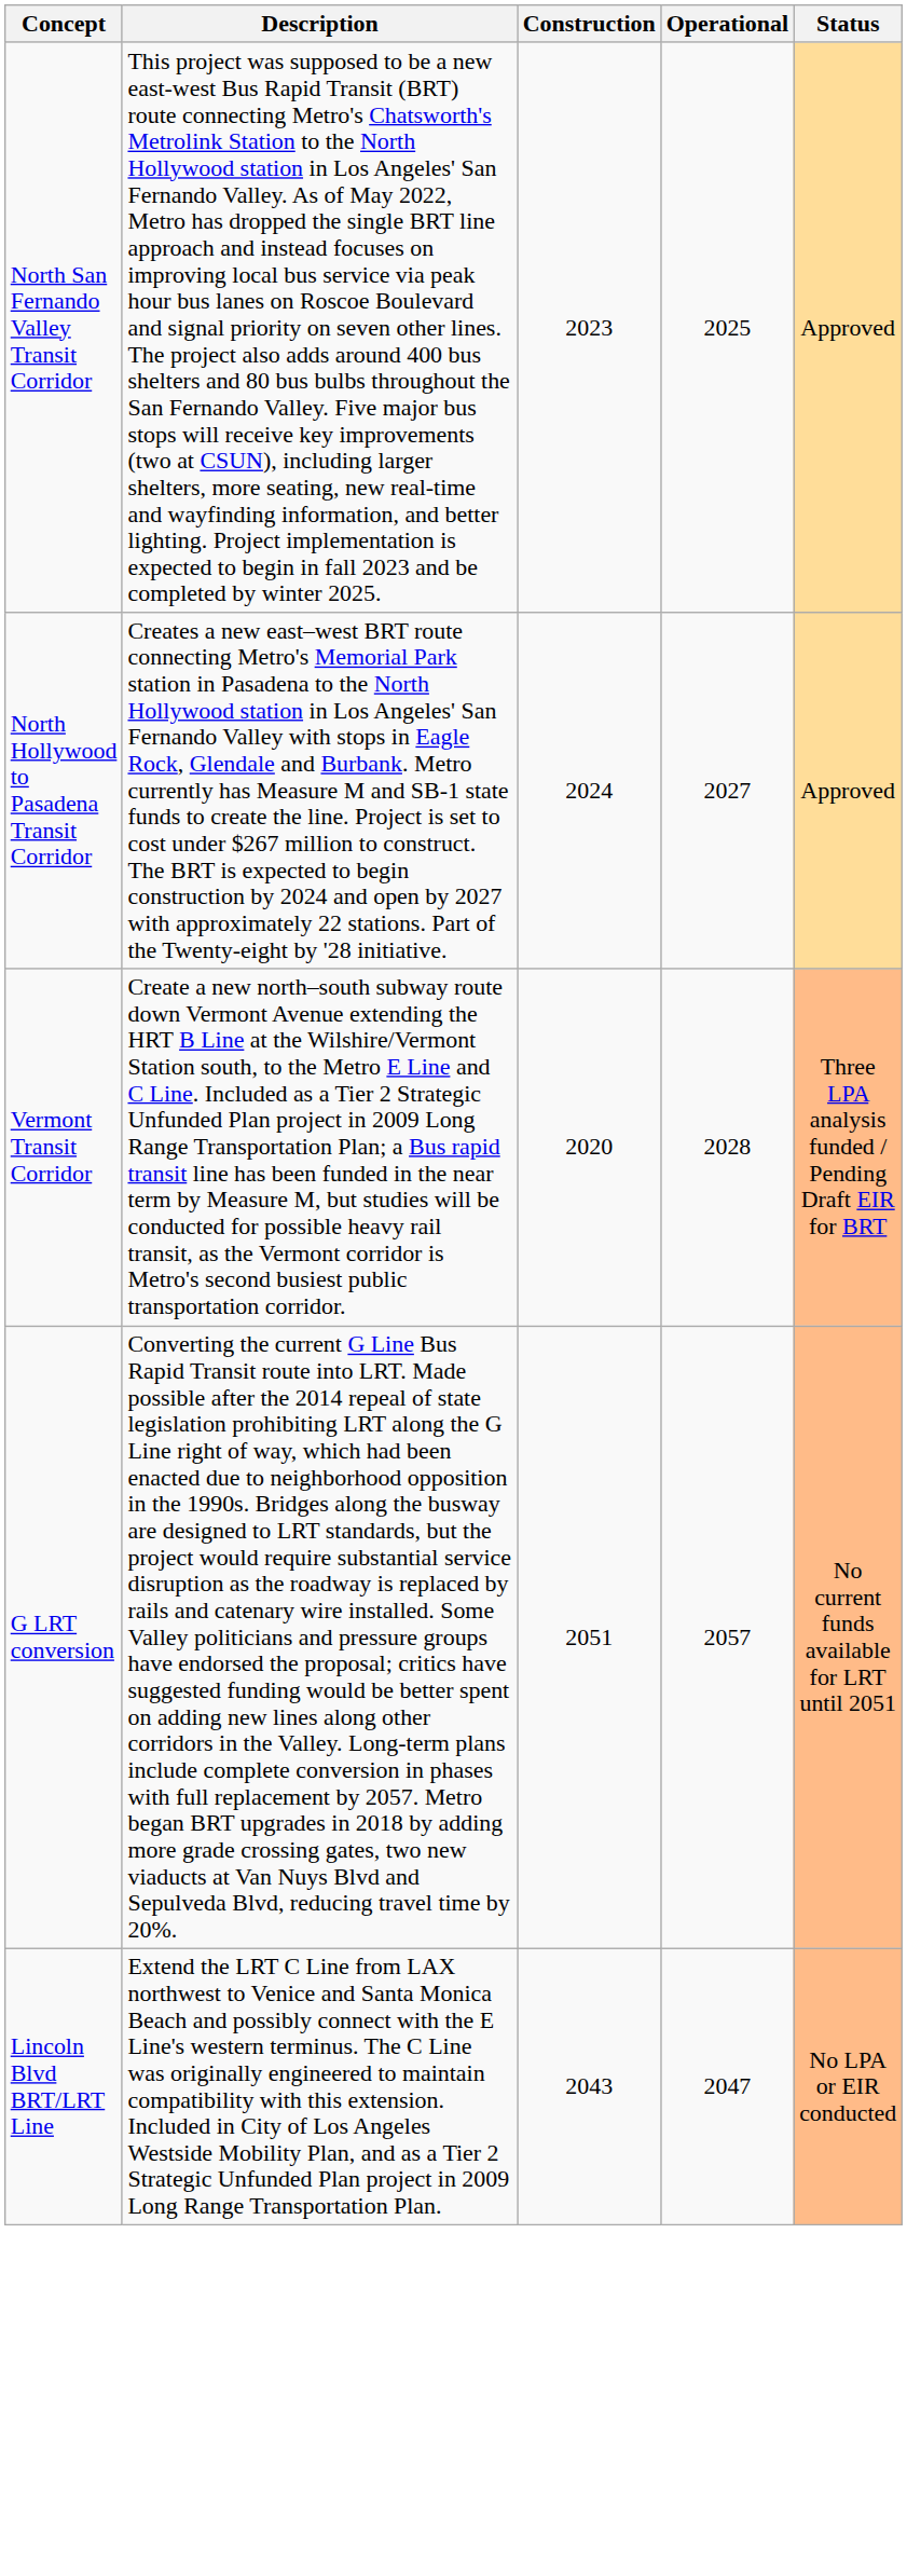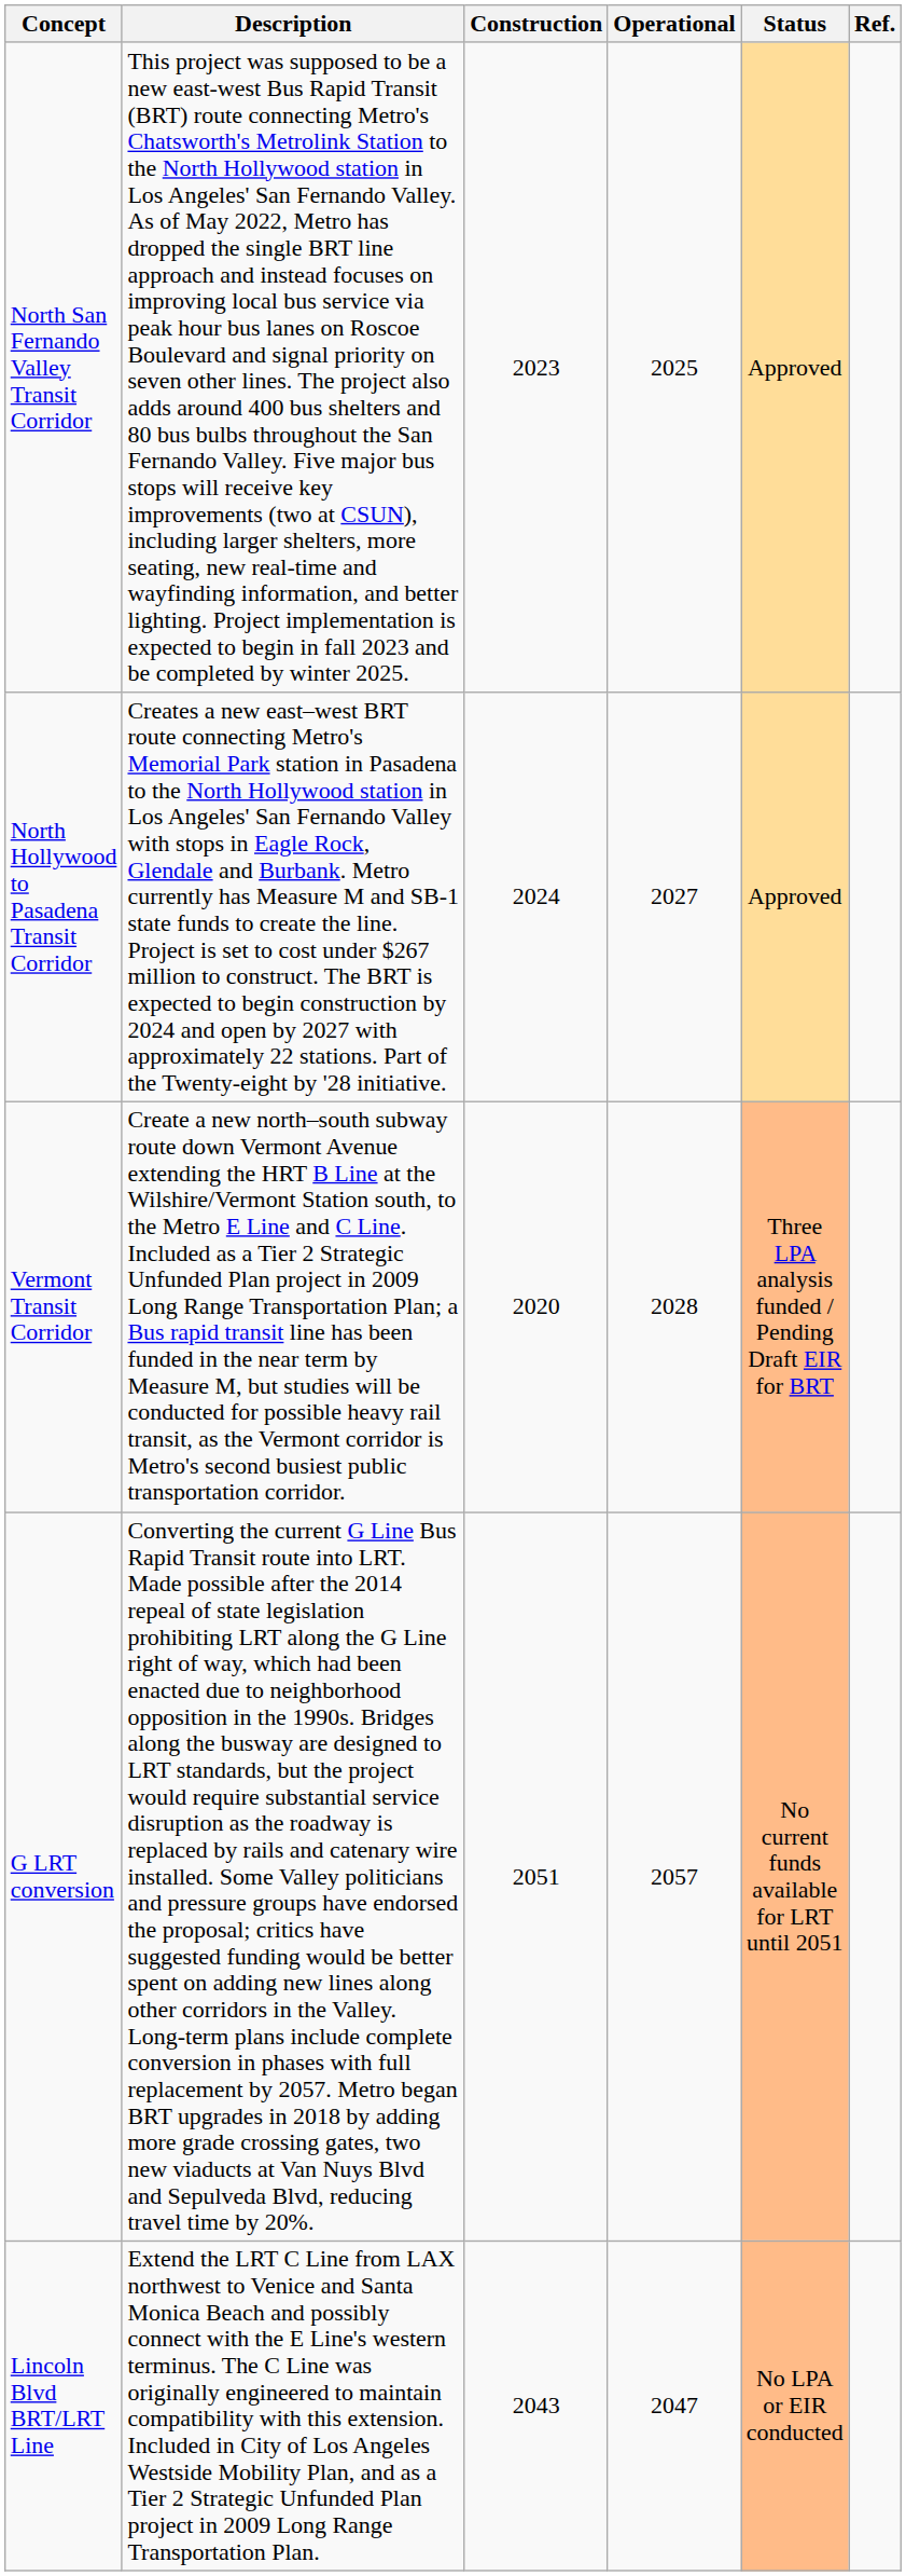+ column: Ref.
